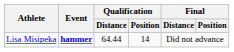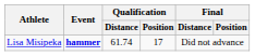Lisa Misipeka | Qualification / Distance: 64.44 -> 61.74
Lisa Misipeka | Qualification / Position: 14 -> 17
